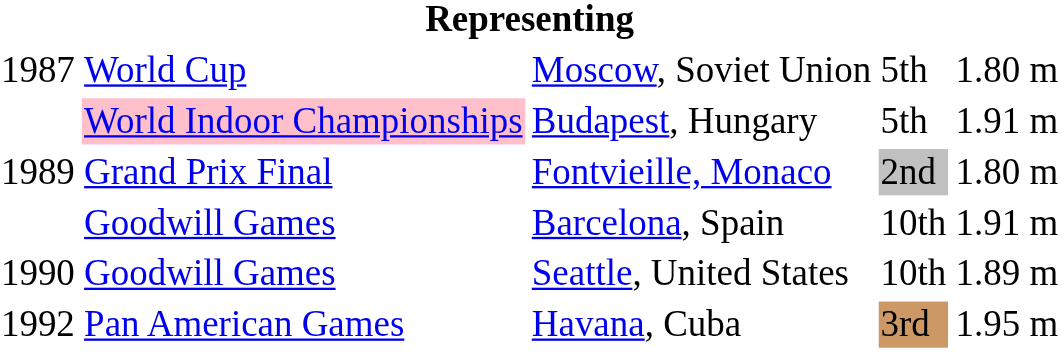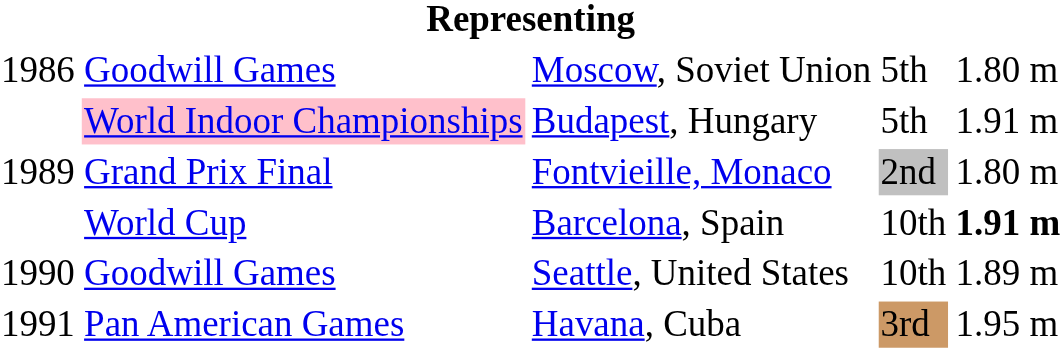Moscow, Soviet Union | column 1: 1987 -> 1986
Moscow, Soviet Union | column 2: World Cup -> Goodwill Games
Barcelona, Spain | column 2: Goodwill Games -> World Cup
Barcelona, Spain | column 5: normal -> bold
Havana, Cuba | column 1: 1992 -> 1991
